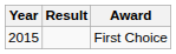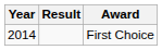First Choice | Year: 2015 -> 2014
